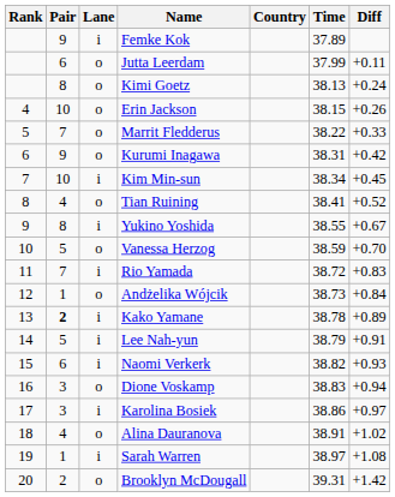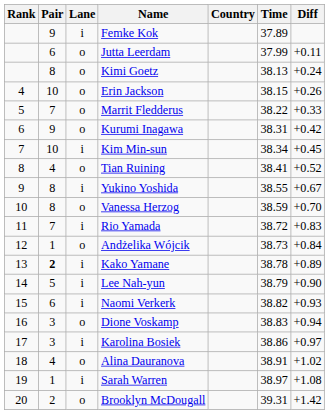Vanessa Herzog | Pair: 5 -> 8
Lee Nah-yun | Diff: +0.91 -> +0.90
